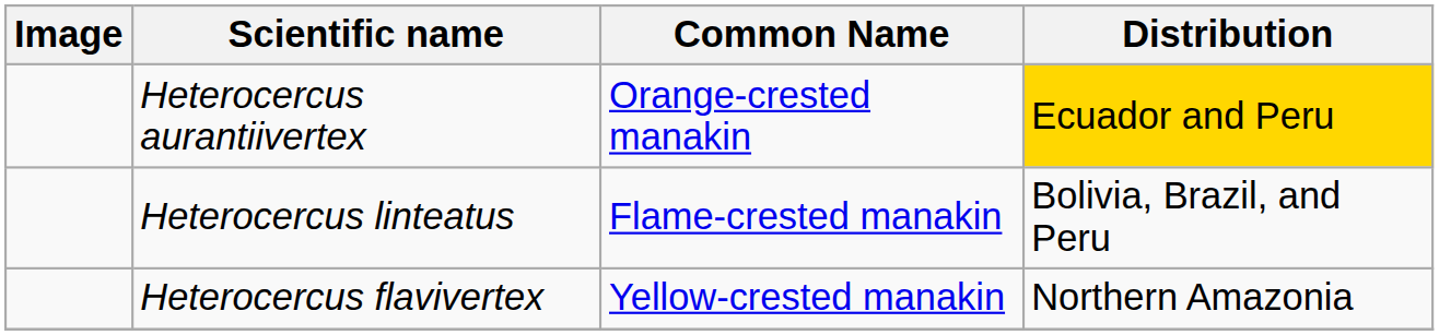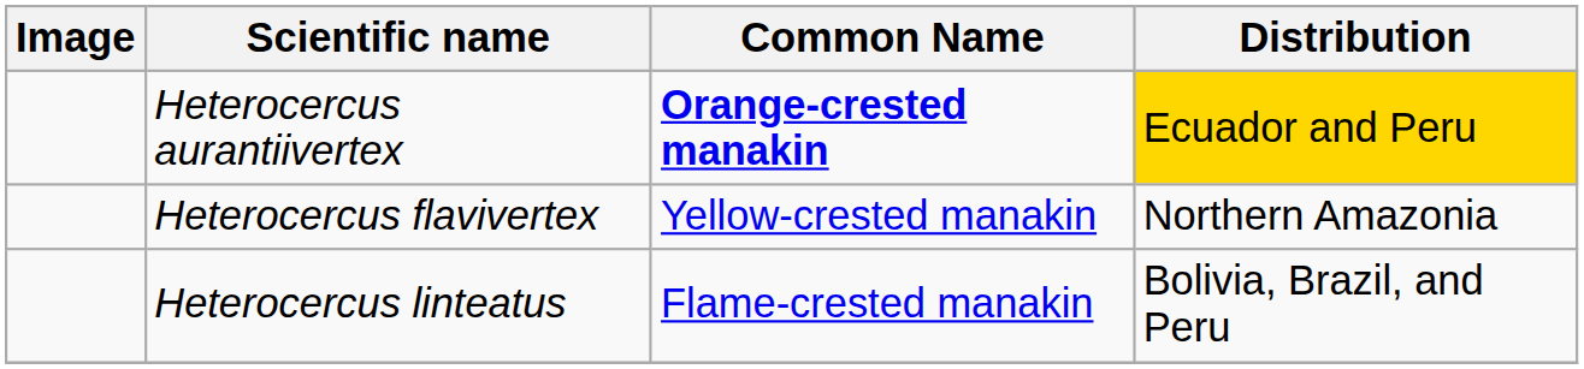Heterocercus aurantiivertex | Common Name: normal -> bold
rows swapped: Heterocercus flavivertex <-> Heterocercus linteatus
